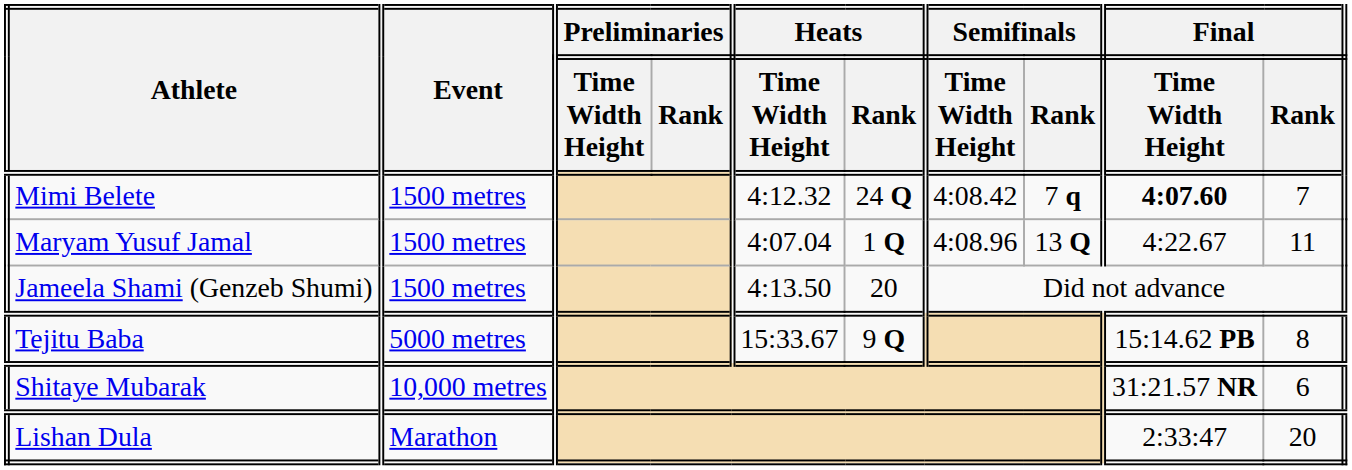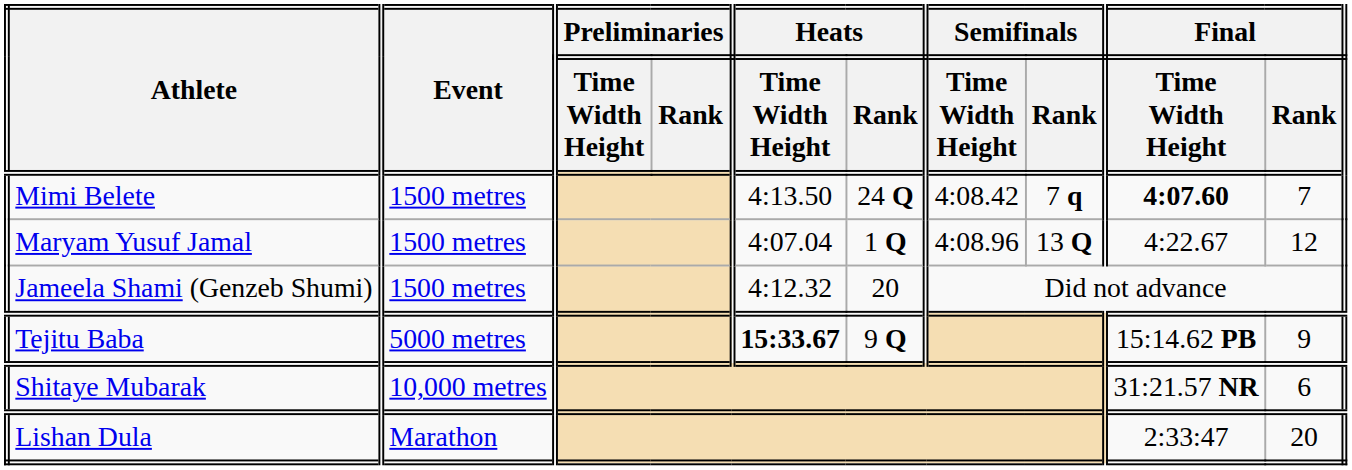Mimi Belete | Heats / Time Width Height: 4:12.32 -> 4:13.50
Maryam Yusuf Jamal | Final / Rank: 11 -> 12
Jameela Shami (Genzeb Shumi) | Heats / Time Width Height: 4:13.50 -> 4:12.32
Tejitu Baba | Heats / Time Width Height: normal -> bold
Tejitu Baba | Final / Rank: 8 -> 9
